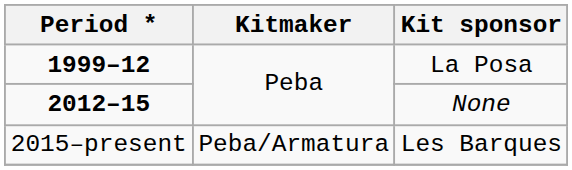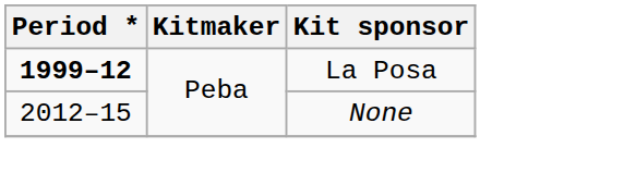None | Period *: bold -> normal
- row: 2015–present | Peba/Armatura | Les Barques
